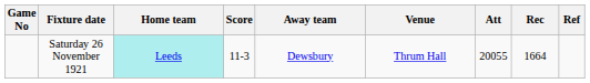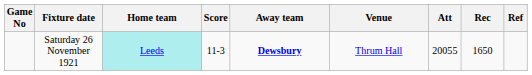Saturday 26 November 1921 | Away team: normal -> bold
Saturday 26 November 1921 | Rec: 1664 -> 1650
